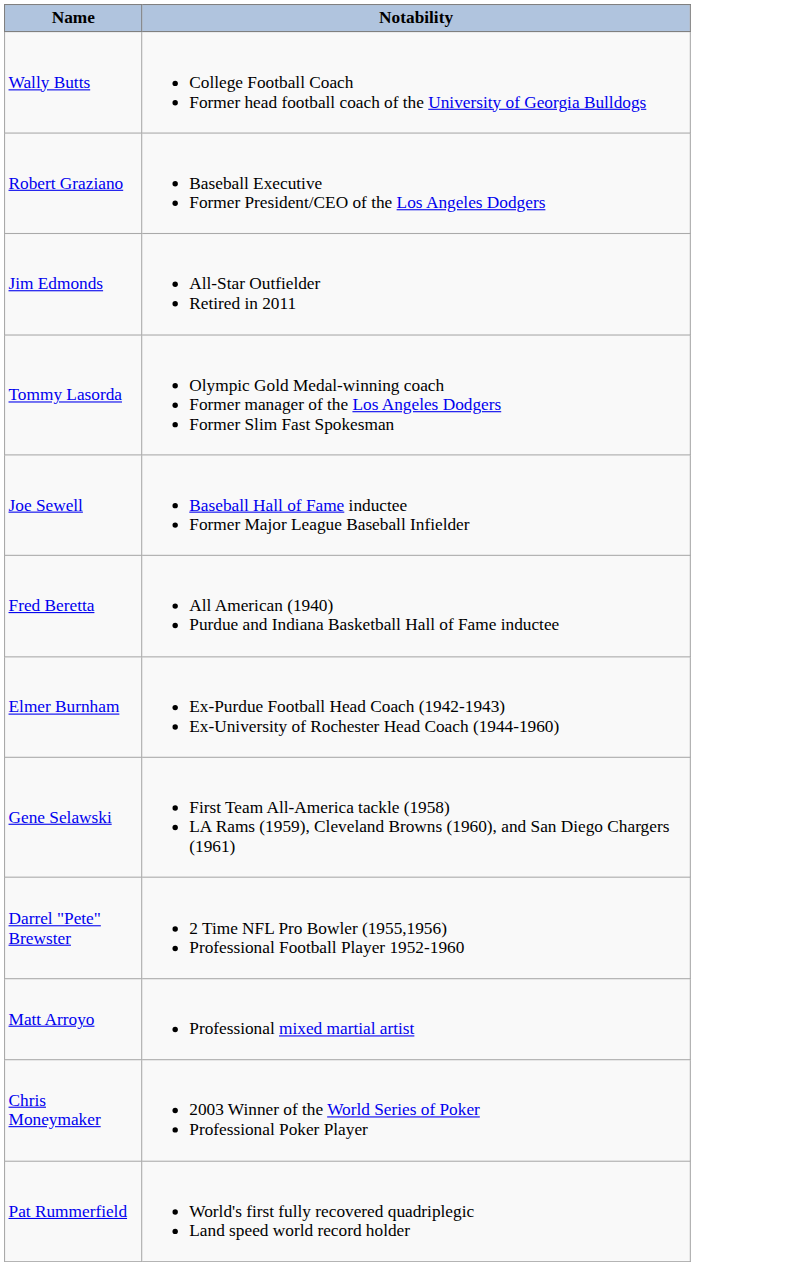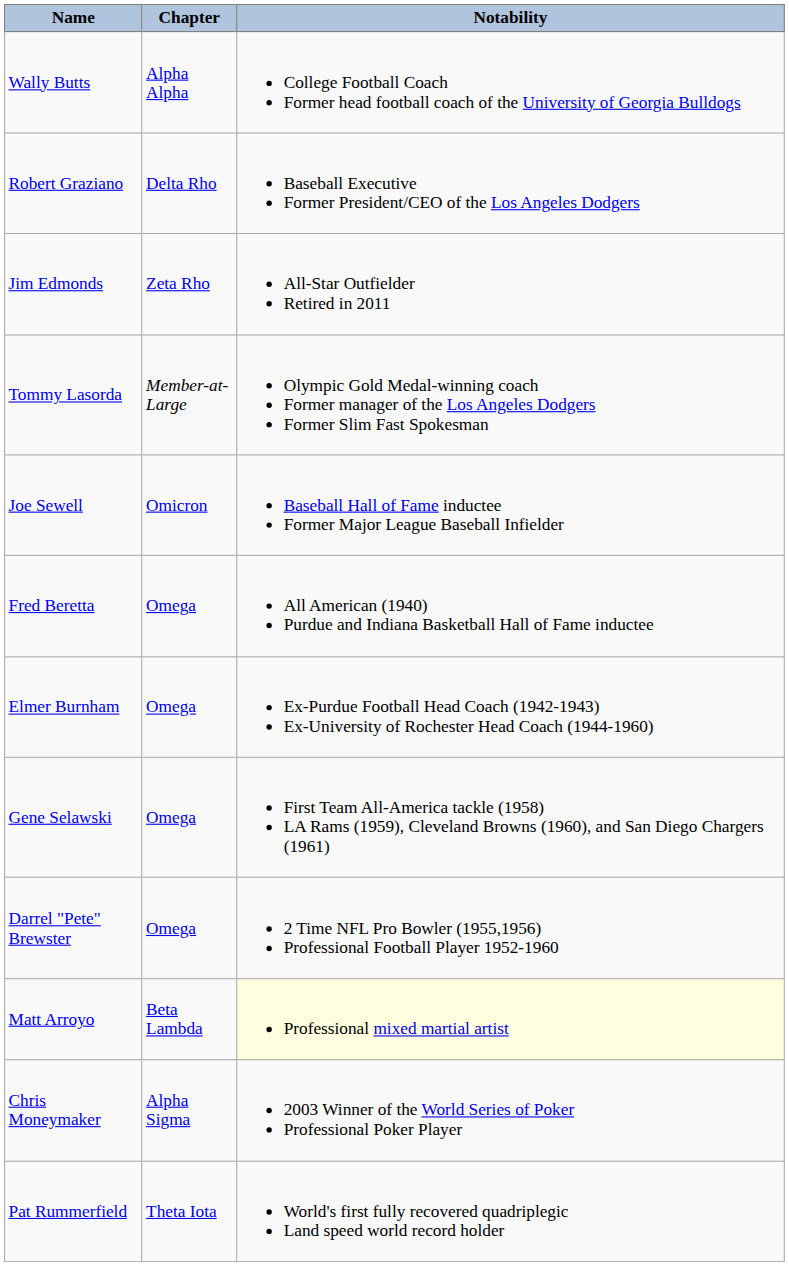+ column: Chapter | Alpha Alpha | Delta Rho | Zeta Rho | Member-at-Large | Omicron | Omega | Omega | Omega | Omega | Beta Lambda | Alpha Sigma | Theta Iota
Matt Arroyo | Notability: no background -> lightyellow background
